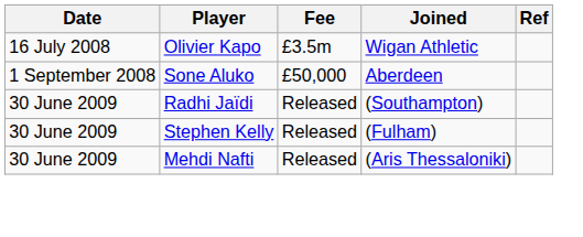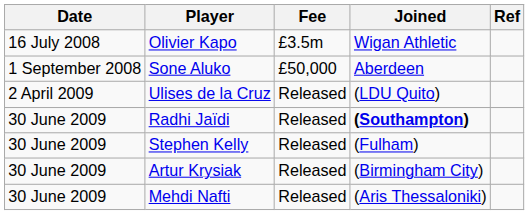+ row: 2 April 2009 | Ulises de la Cruz | Released | (LDU Quito)
Radhi Jaïdi | Joined: normal -> bold
+ row: 30 June 2009 | Artur Krysiak | Released | (Birmingham City)
